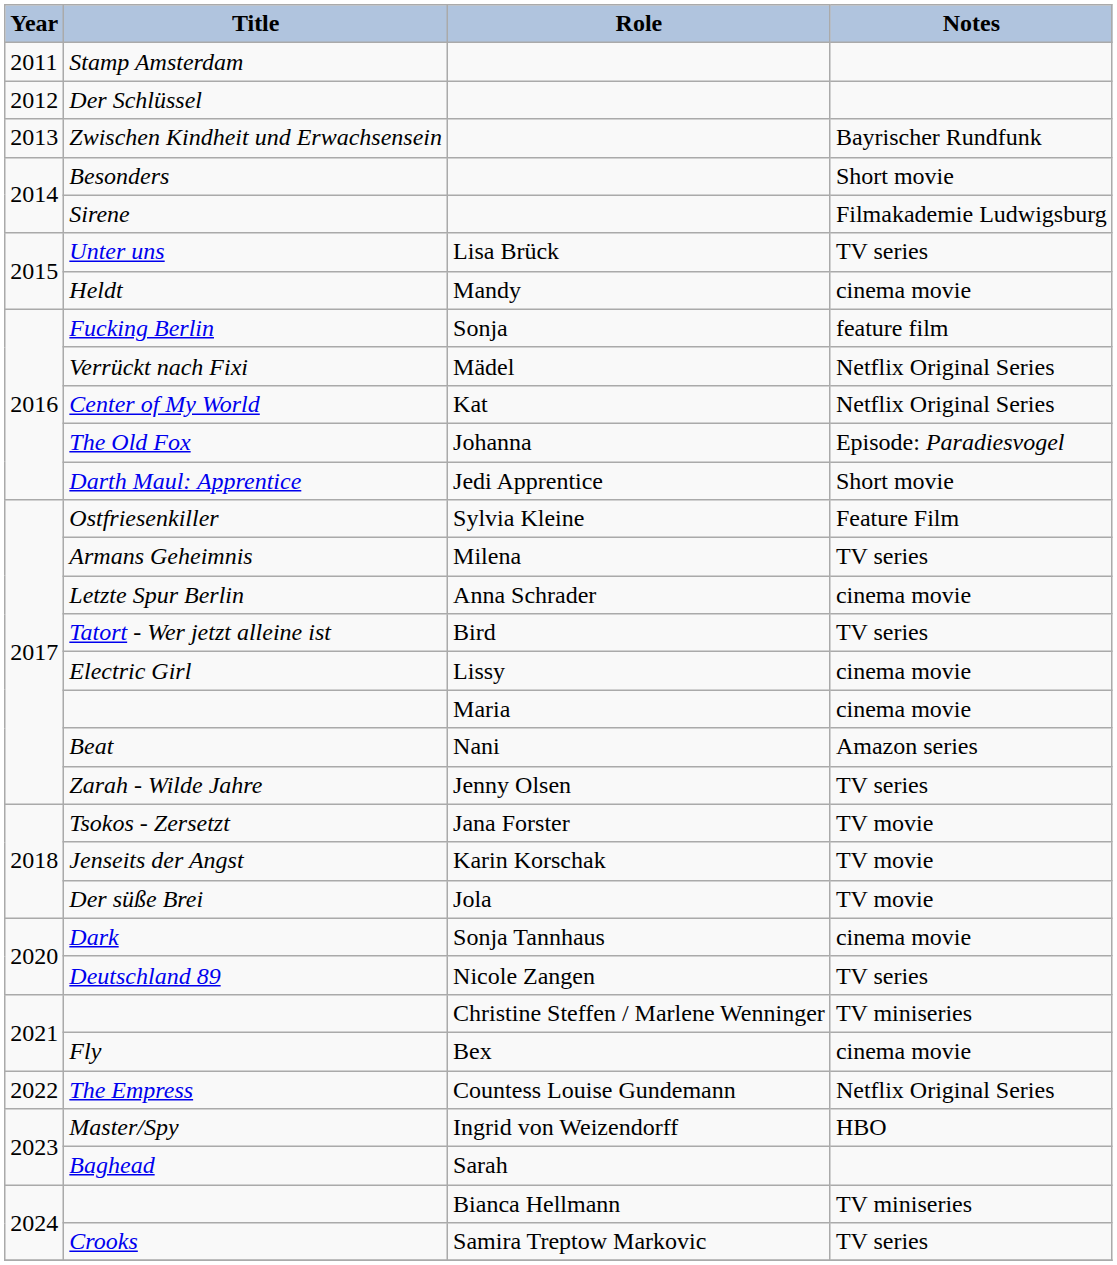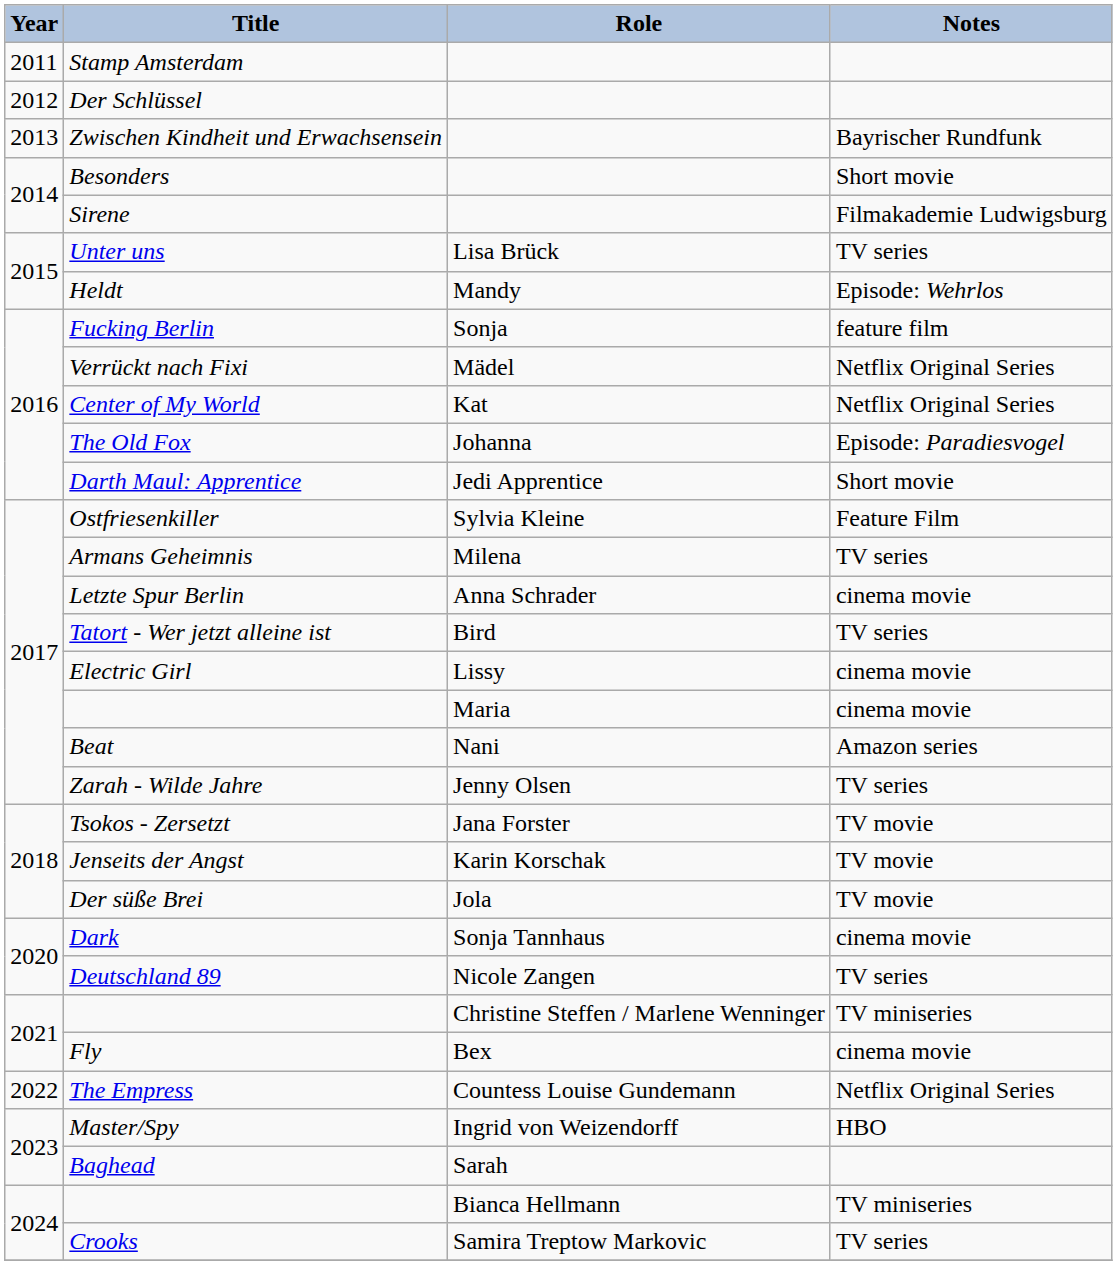Heldt | Notes: cinema movie -> Episode: Wehrlos
